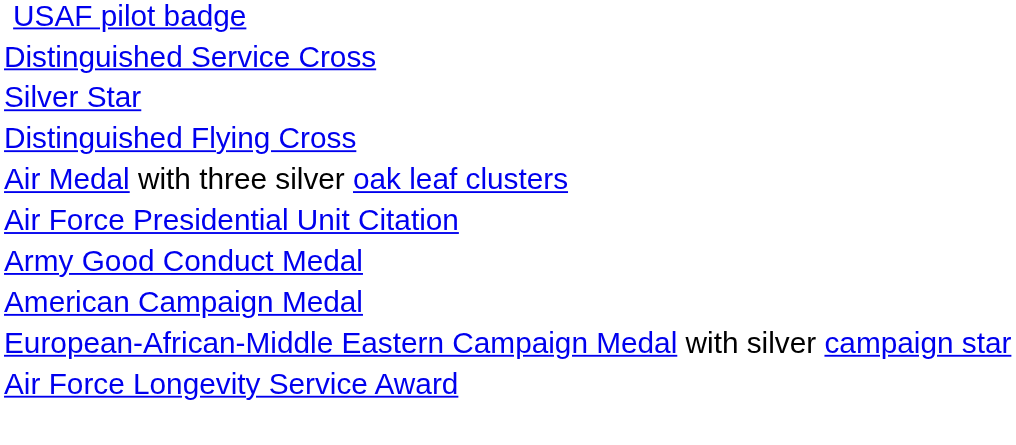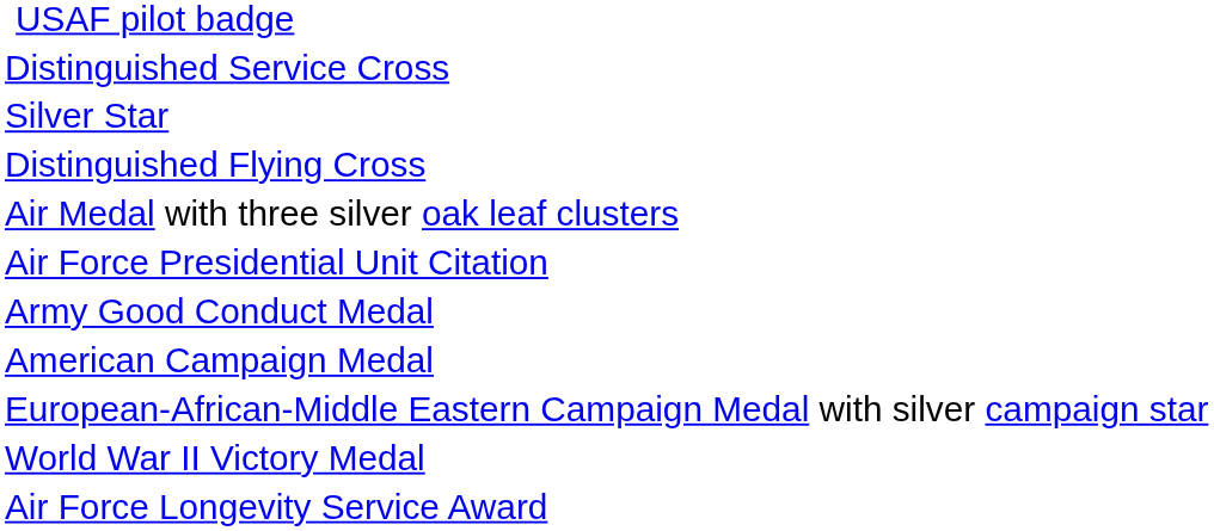+ row: World War II Victory Medal
